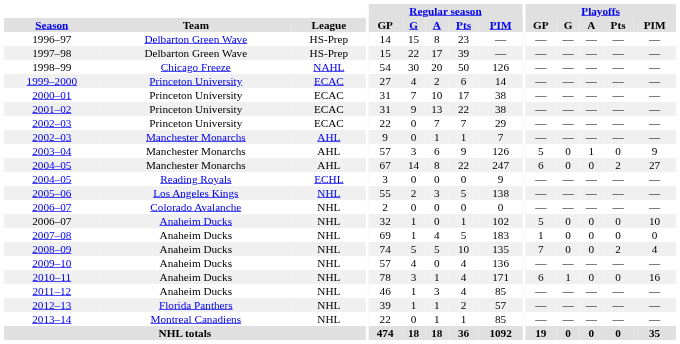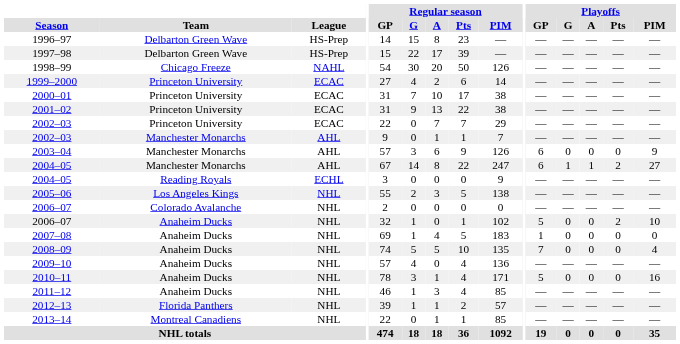2003–04 | Playoffs / GP: 5 -> 6
2003–04 | Playoffs / A: 1 -> 0
2004–05 / Manchester Monarchs | Playoffs / G: 0 -> 1
2004–05 / Manchester Monarchs | Playoffs / A: 0 -> 1
2006–07 / Anaheim Ducks | Playoffs / Pts: 0 -> 2
2008–09 | Playoffs / Pts: 2 -> 0
2010–11 | Playoffs / GP: 6 -> 5
2010–11 | Playoffs / G: 1 -> 0
